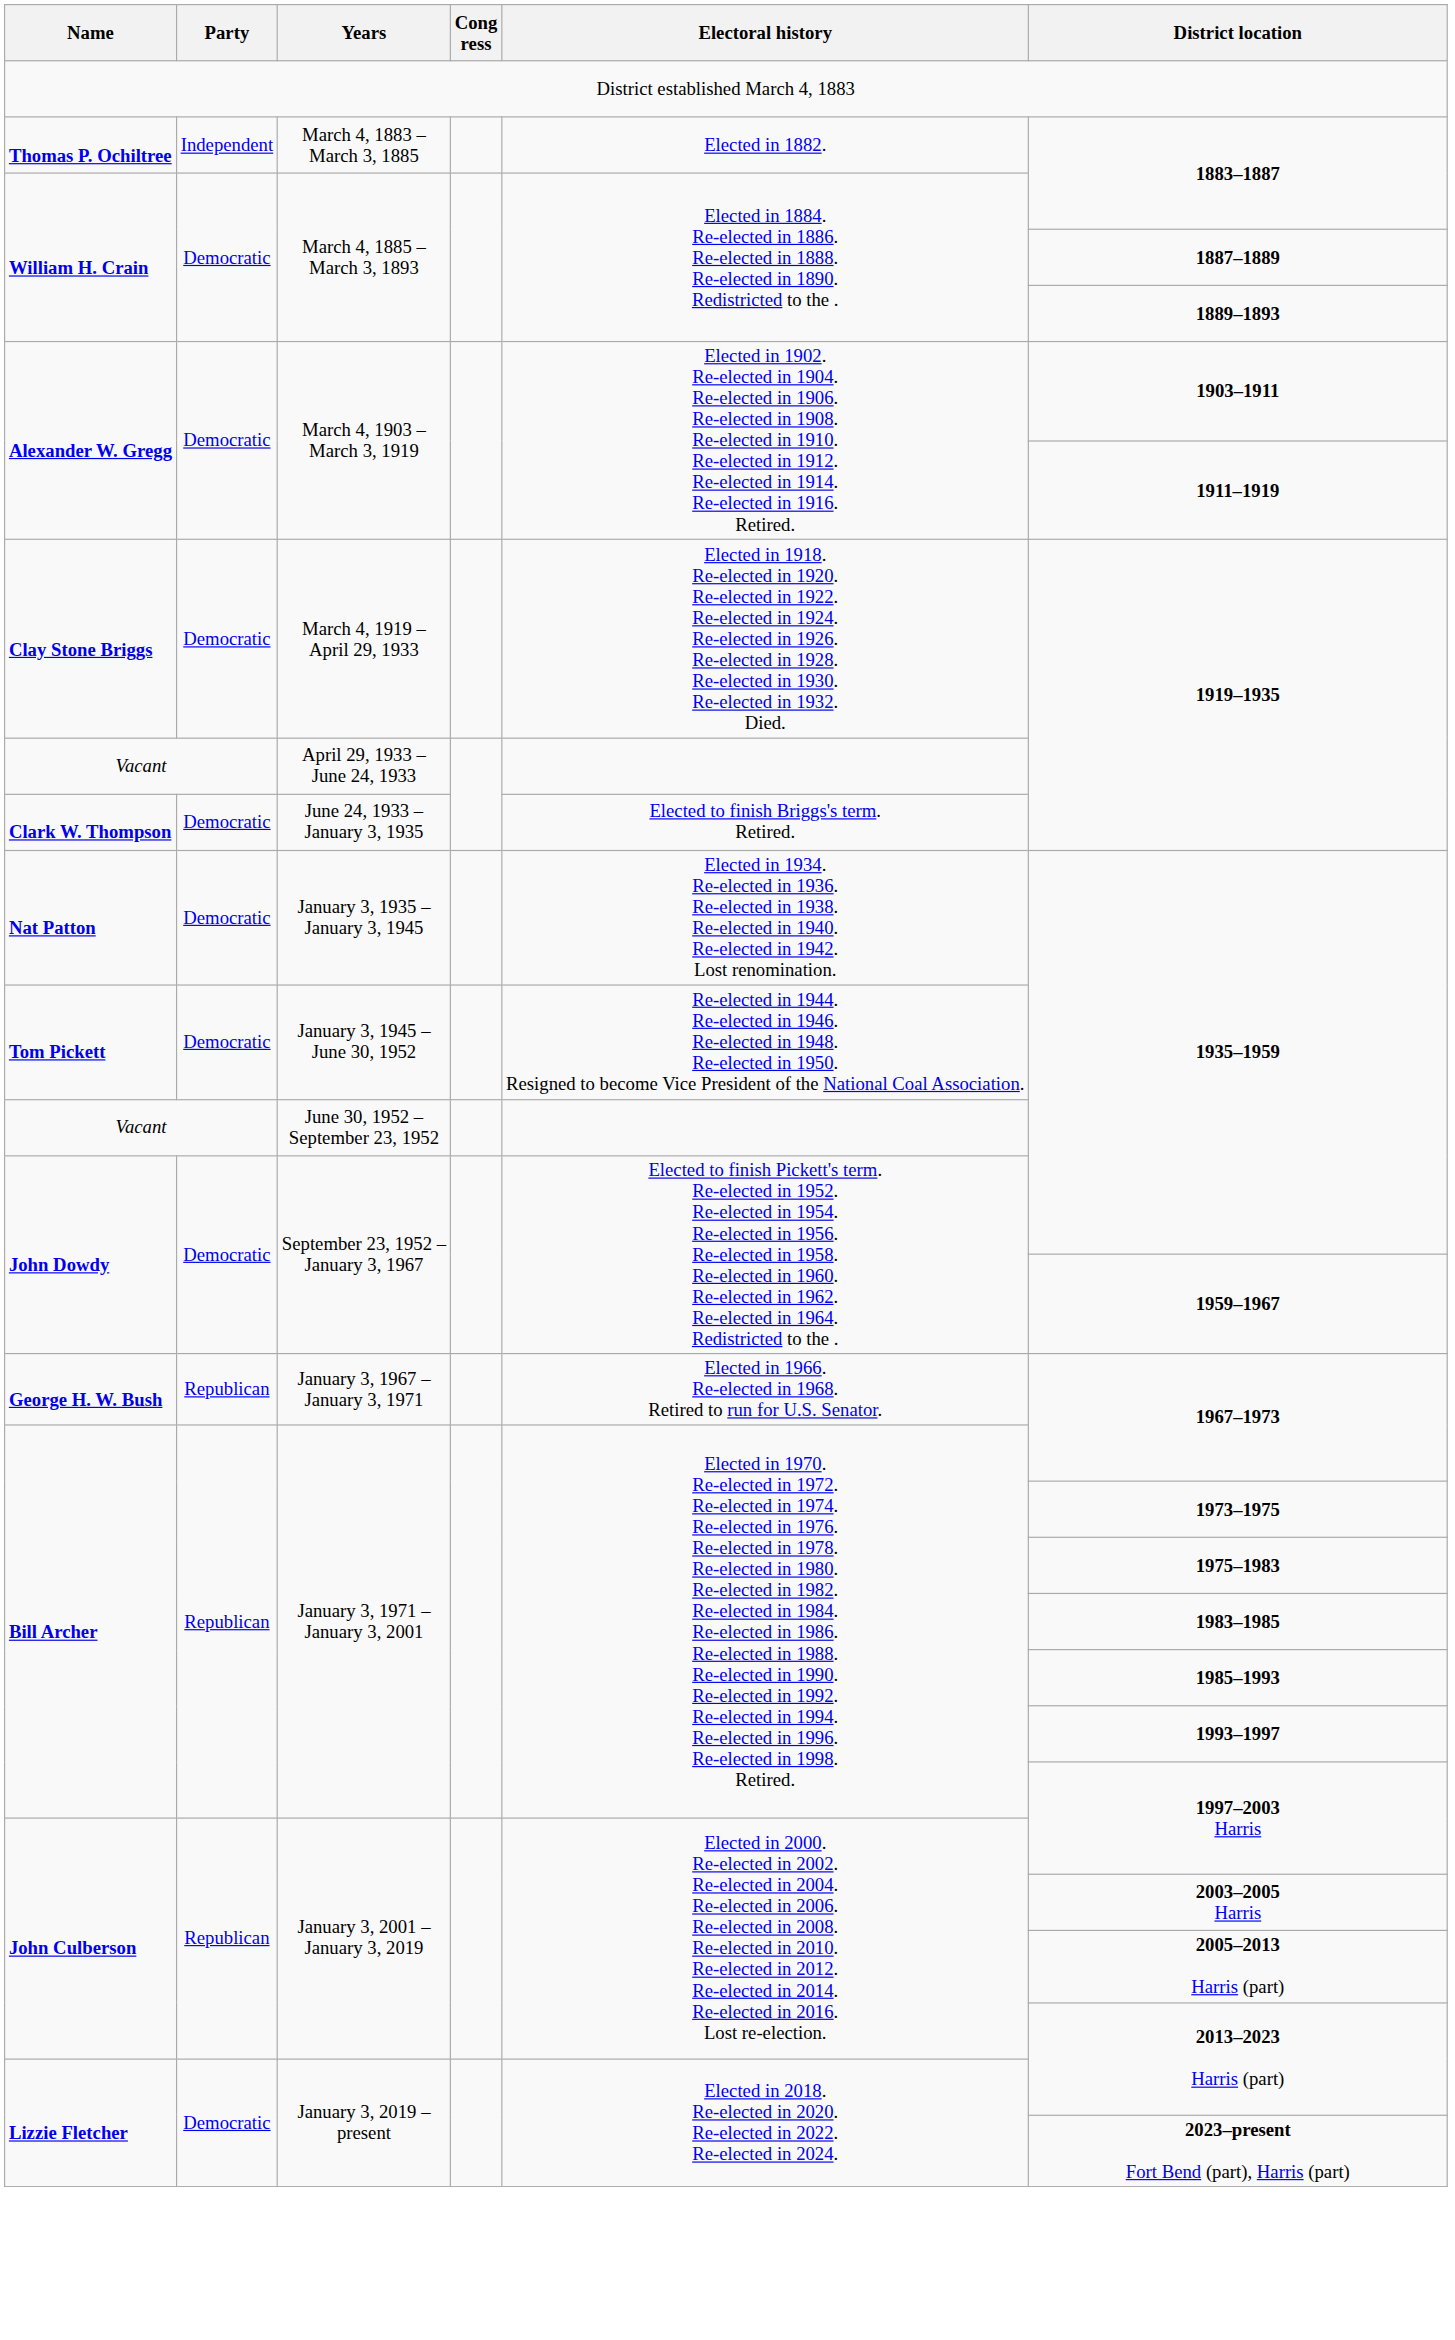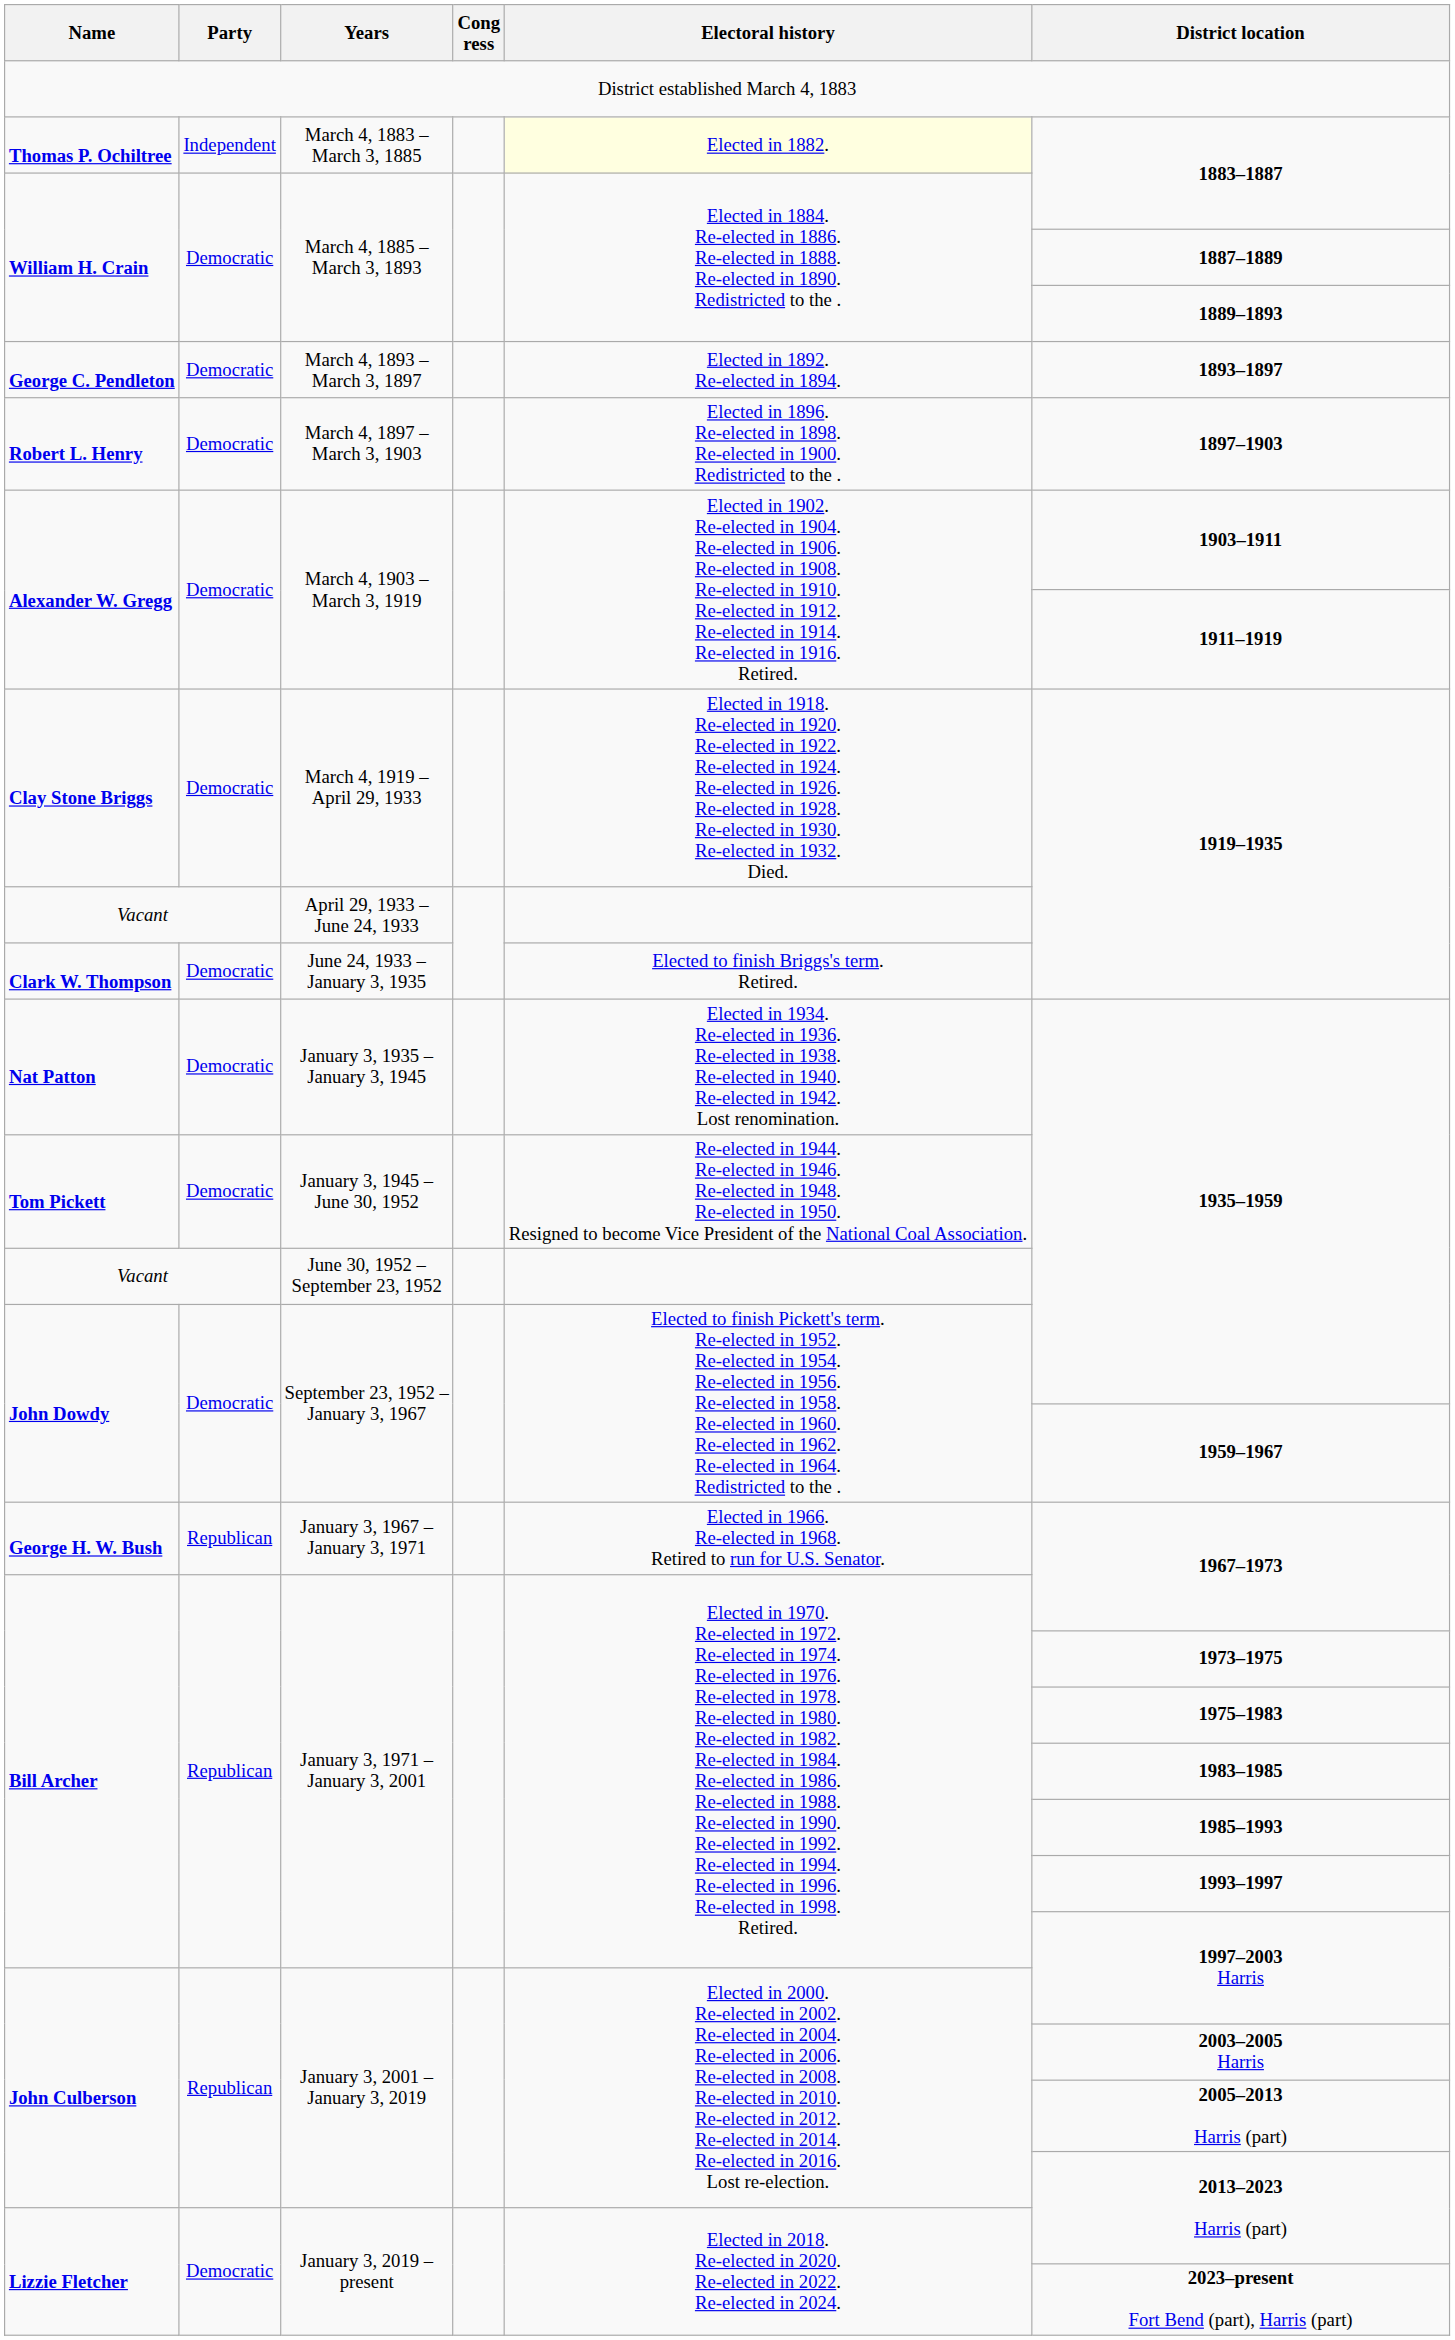March 4, 1883 – March 3, 1885 | Electoral history: no background -> lightyellow background
+ row: George C. Pendleton | Democratic | March 4, 1893 – March 3, 1897 | Elected in 1892. Re-elected in 1894. | 1893–1897
+ row: Robert L. Henry | Democratic | March 4, 1897 – March 3, 1903 | Elected in 1896. Re-elected in 1898. Re-elected in 1900. Redistricted to the . | 1897–1903
